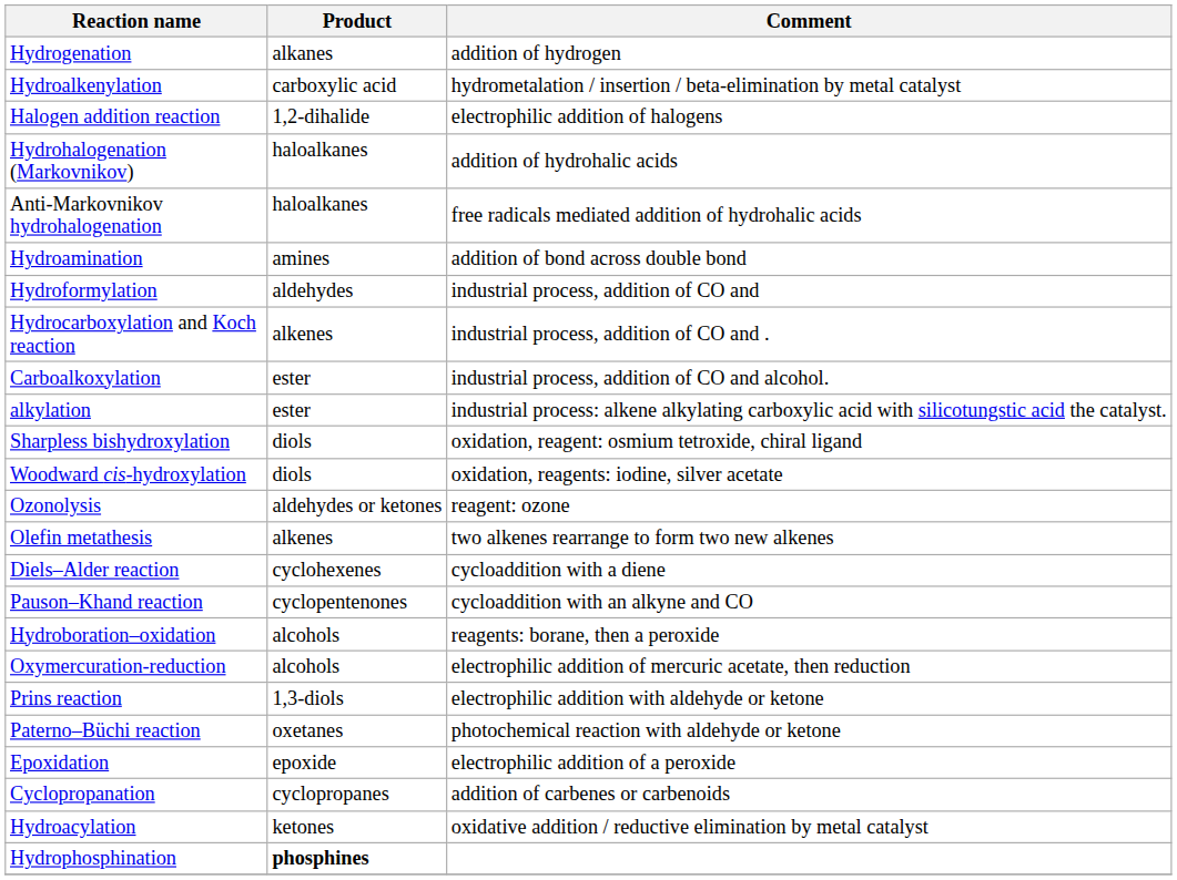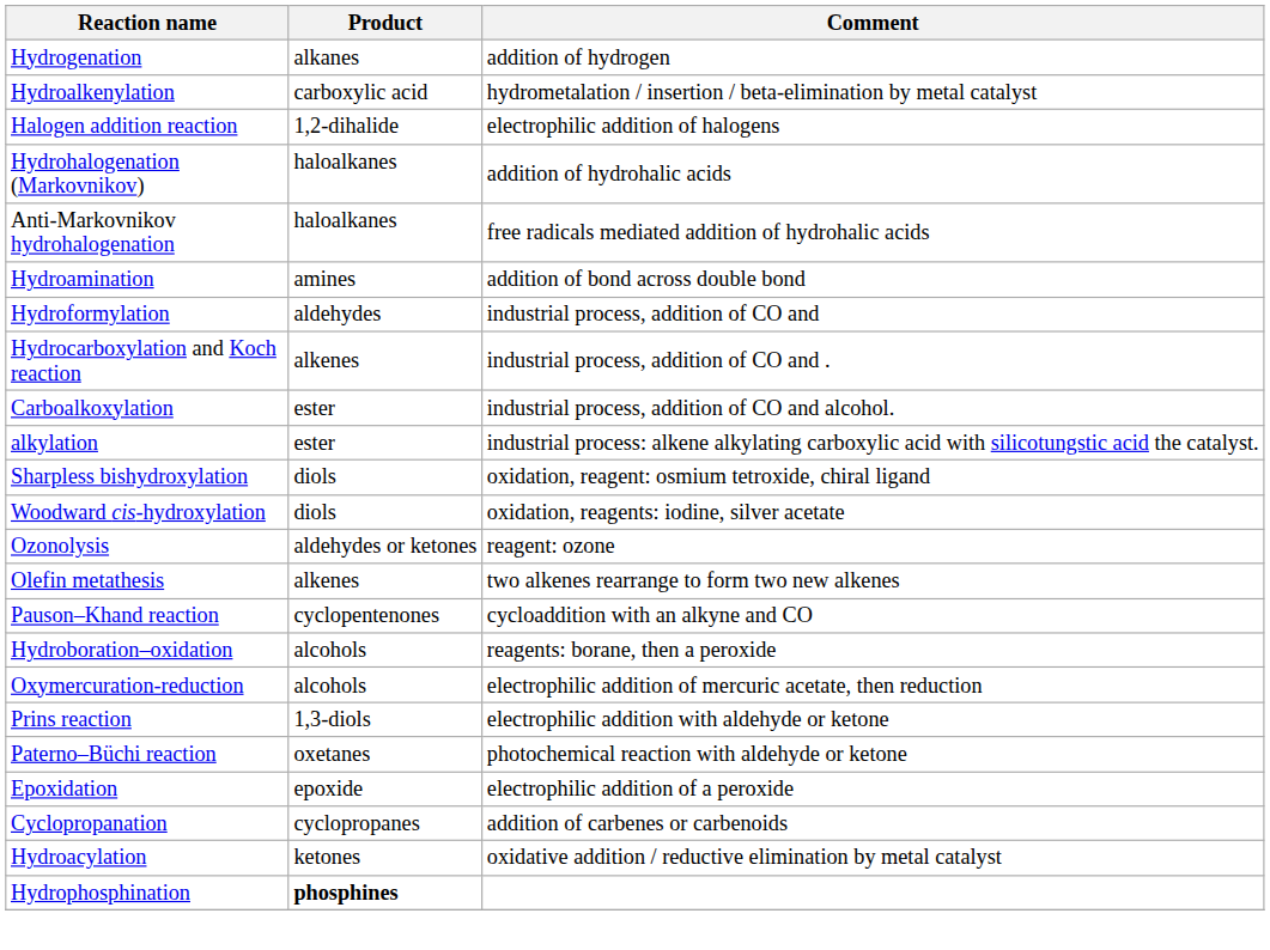- row: Diels–Alder reaction | cyclohexenes | cycloaddition with a diene
